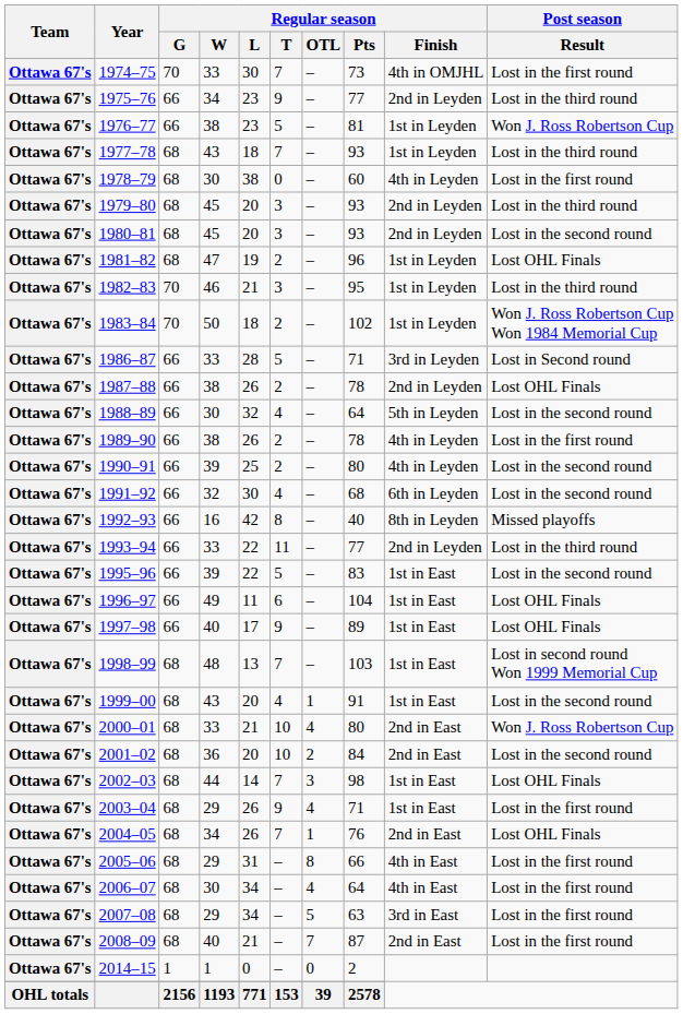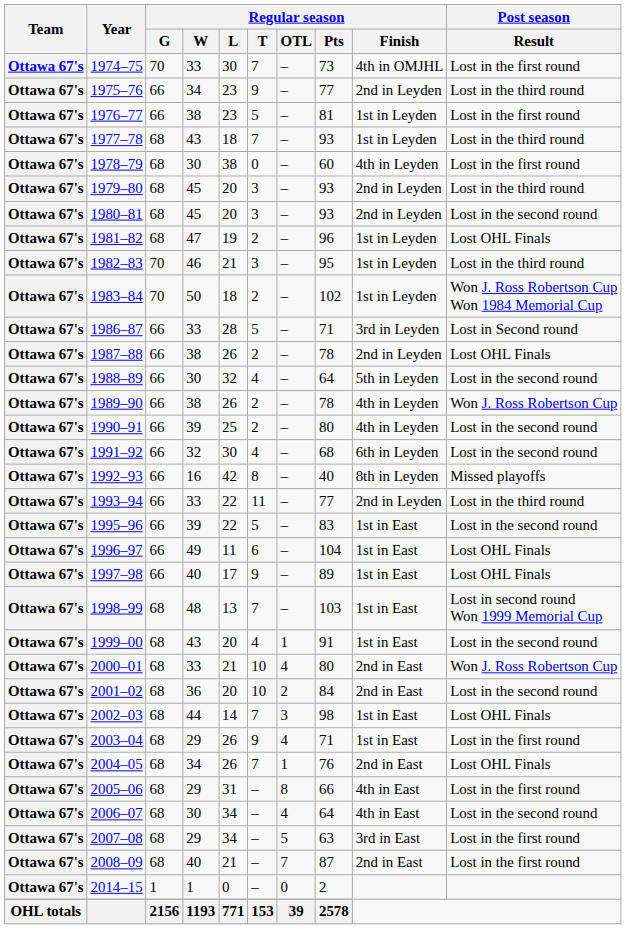1976–77 | Post season / Result: Won J. Ross Robertson Cup -> Lost in the first round
1989–90 | Post season / Result: Lost in the first round -> Won J. Ross Robertson Cup
2006–07 | Post season / Result: Lost in the first round -> Lost in the second round
